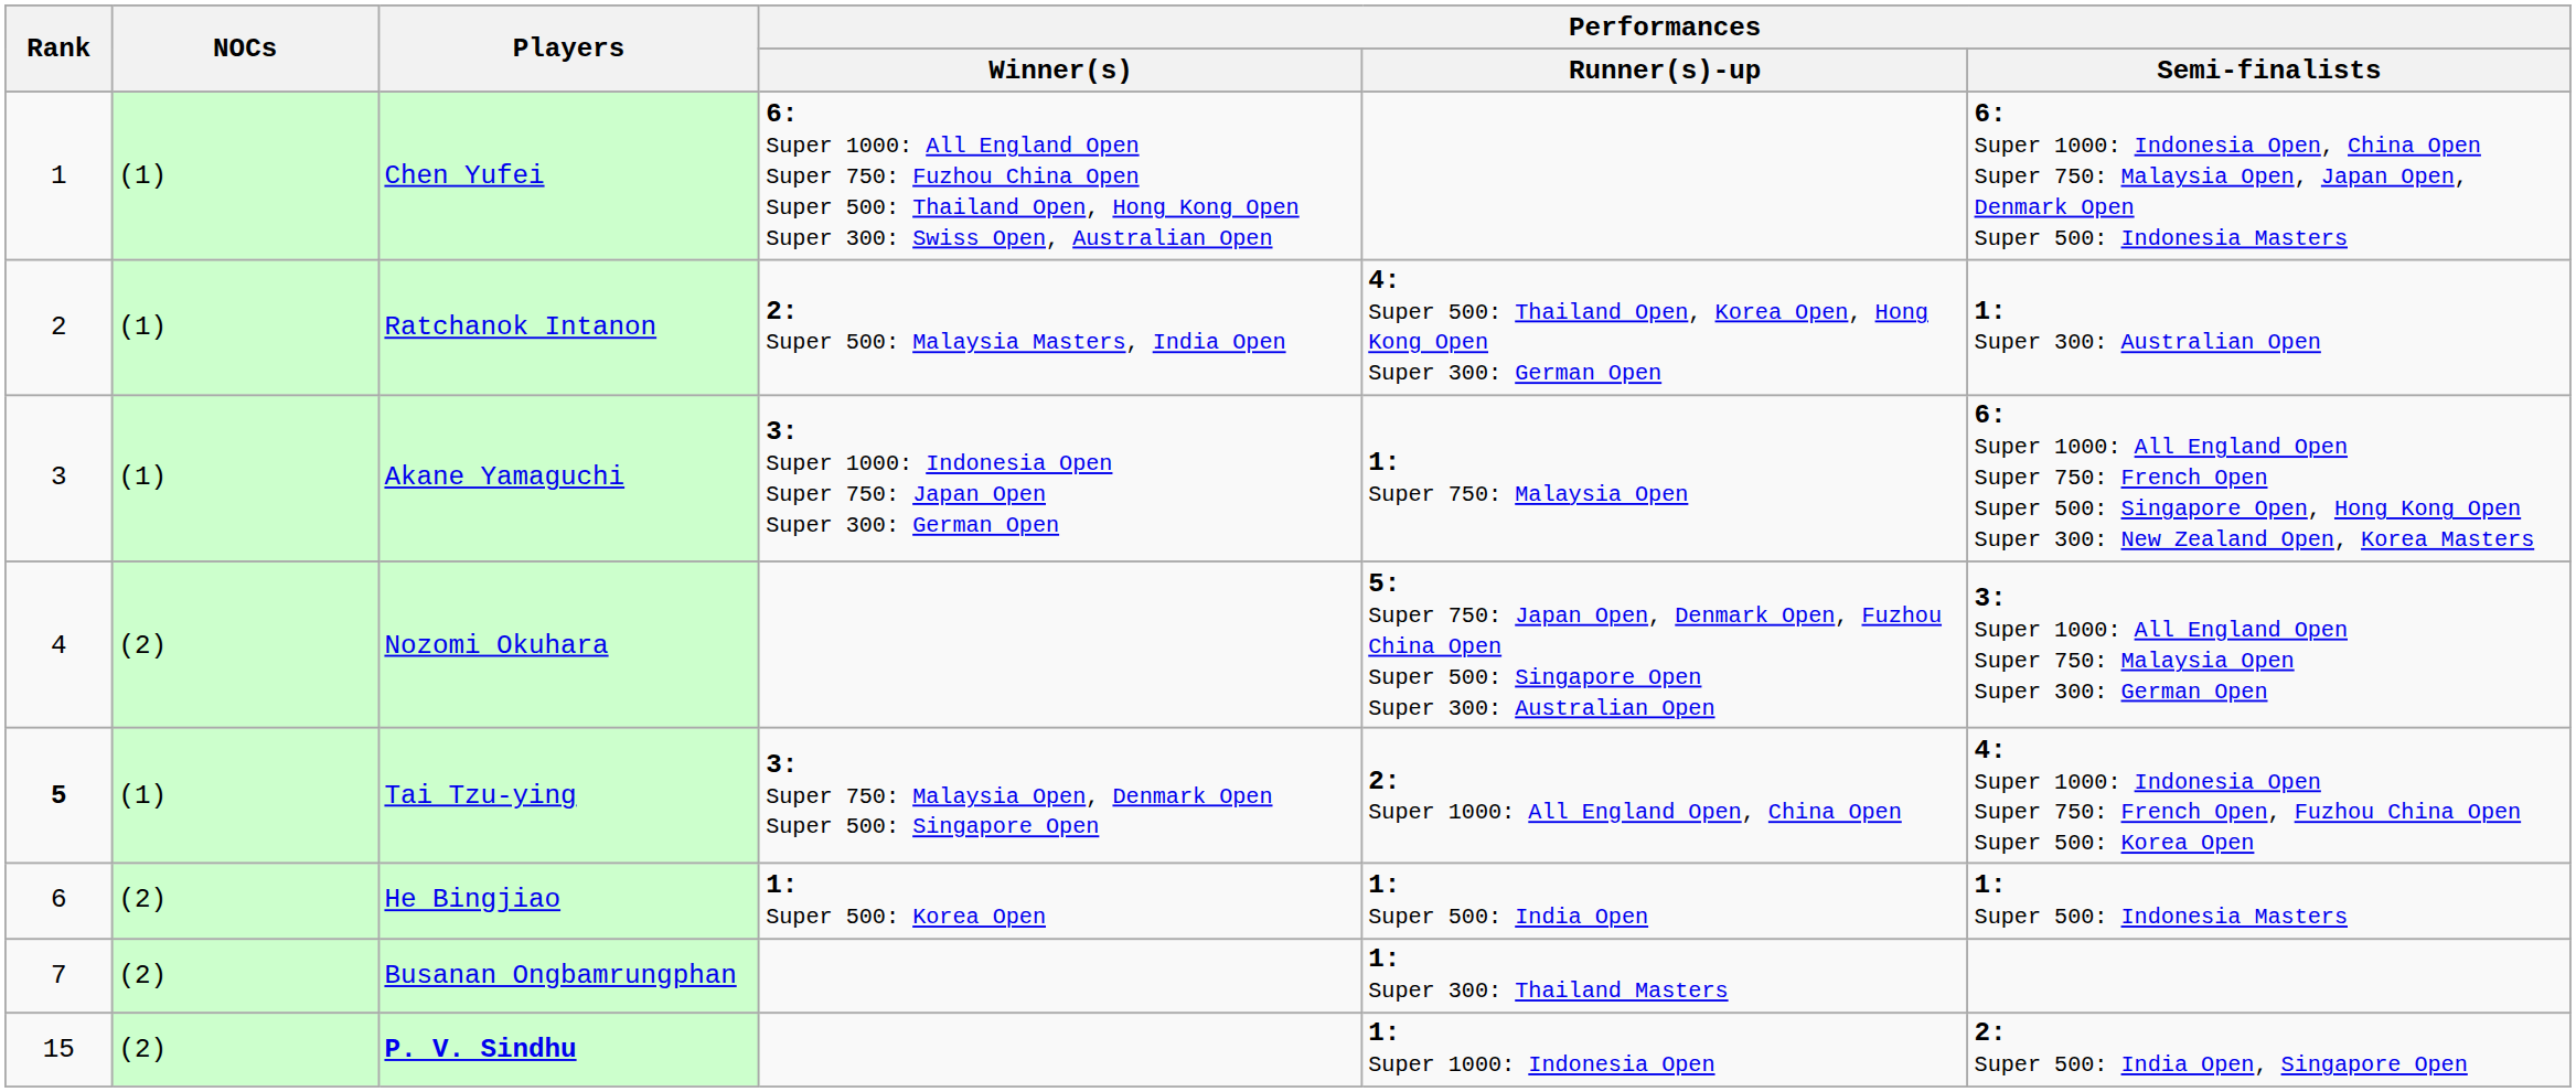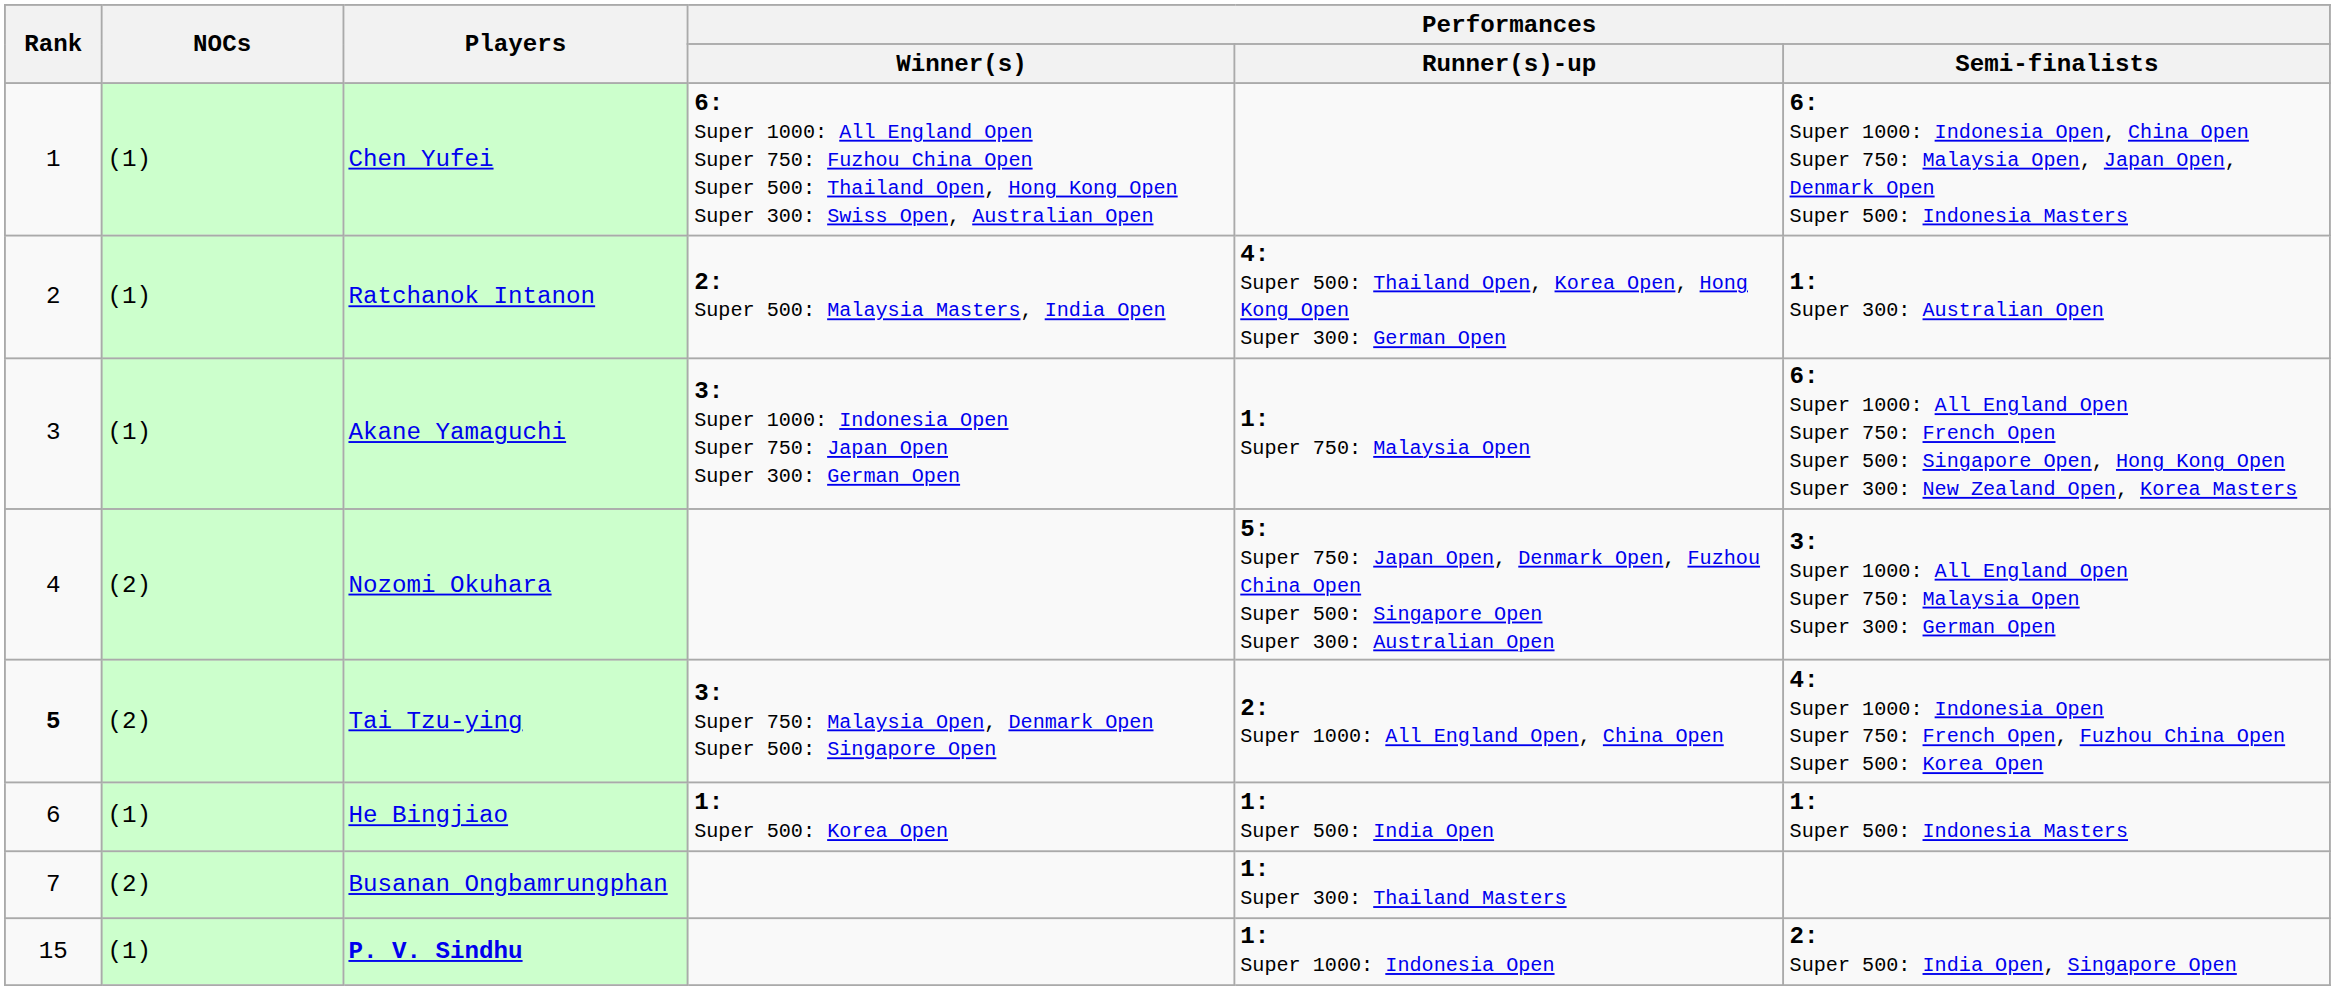Tai Tzu-ying | NOCs: (1) -> (2)
He Bingjiao | NOCs: (2) -> (1)
P. V. Sindhu | NOCs: (2) -> (1)
